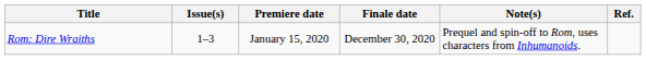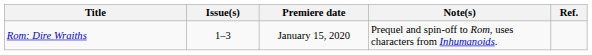- column: Finale date | December 30, 2020
